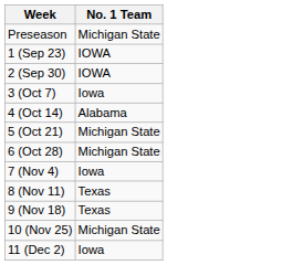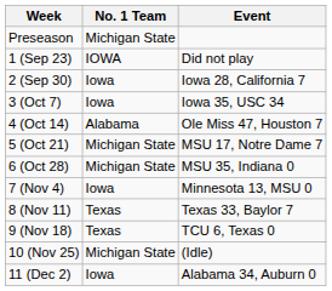+ column: Event | Did not play | Iowa 28, California 7 | Iowa 35, USC 34 | Ole Miss 47, Houston 7 | MSU 17, Notre Dame 7 | MSU 35, Indiana 0 | Minnesota 13, MSU 0 | Texas 33, Baylor 7 | TCU 6, Texas 0 | (Idle) | Alabama 34, Auburn 0
2 (Sep 30) | No. 1 Team: IOWA -> Iowa
